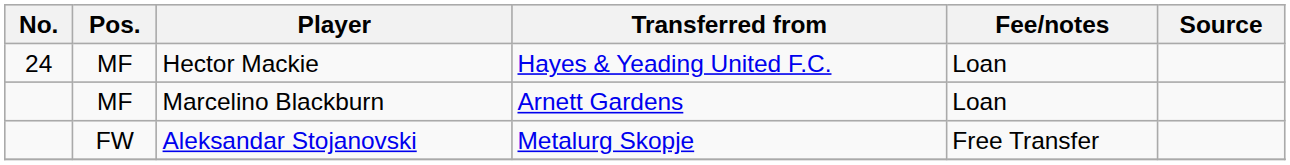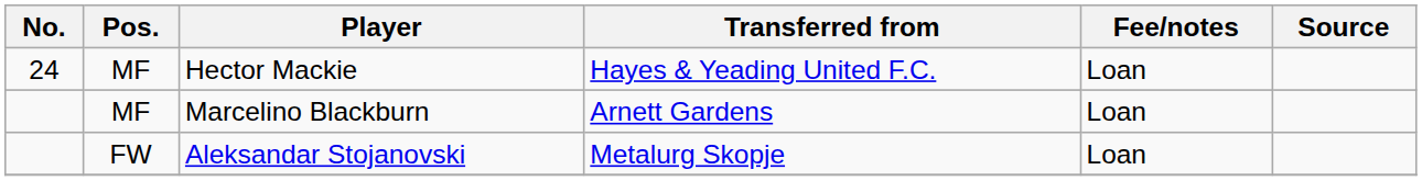Aleksandar Stojanovski | Fee/notes: Free Transfer -> Loan
